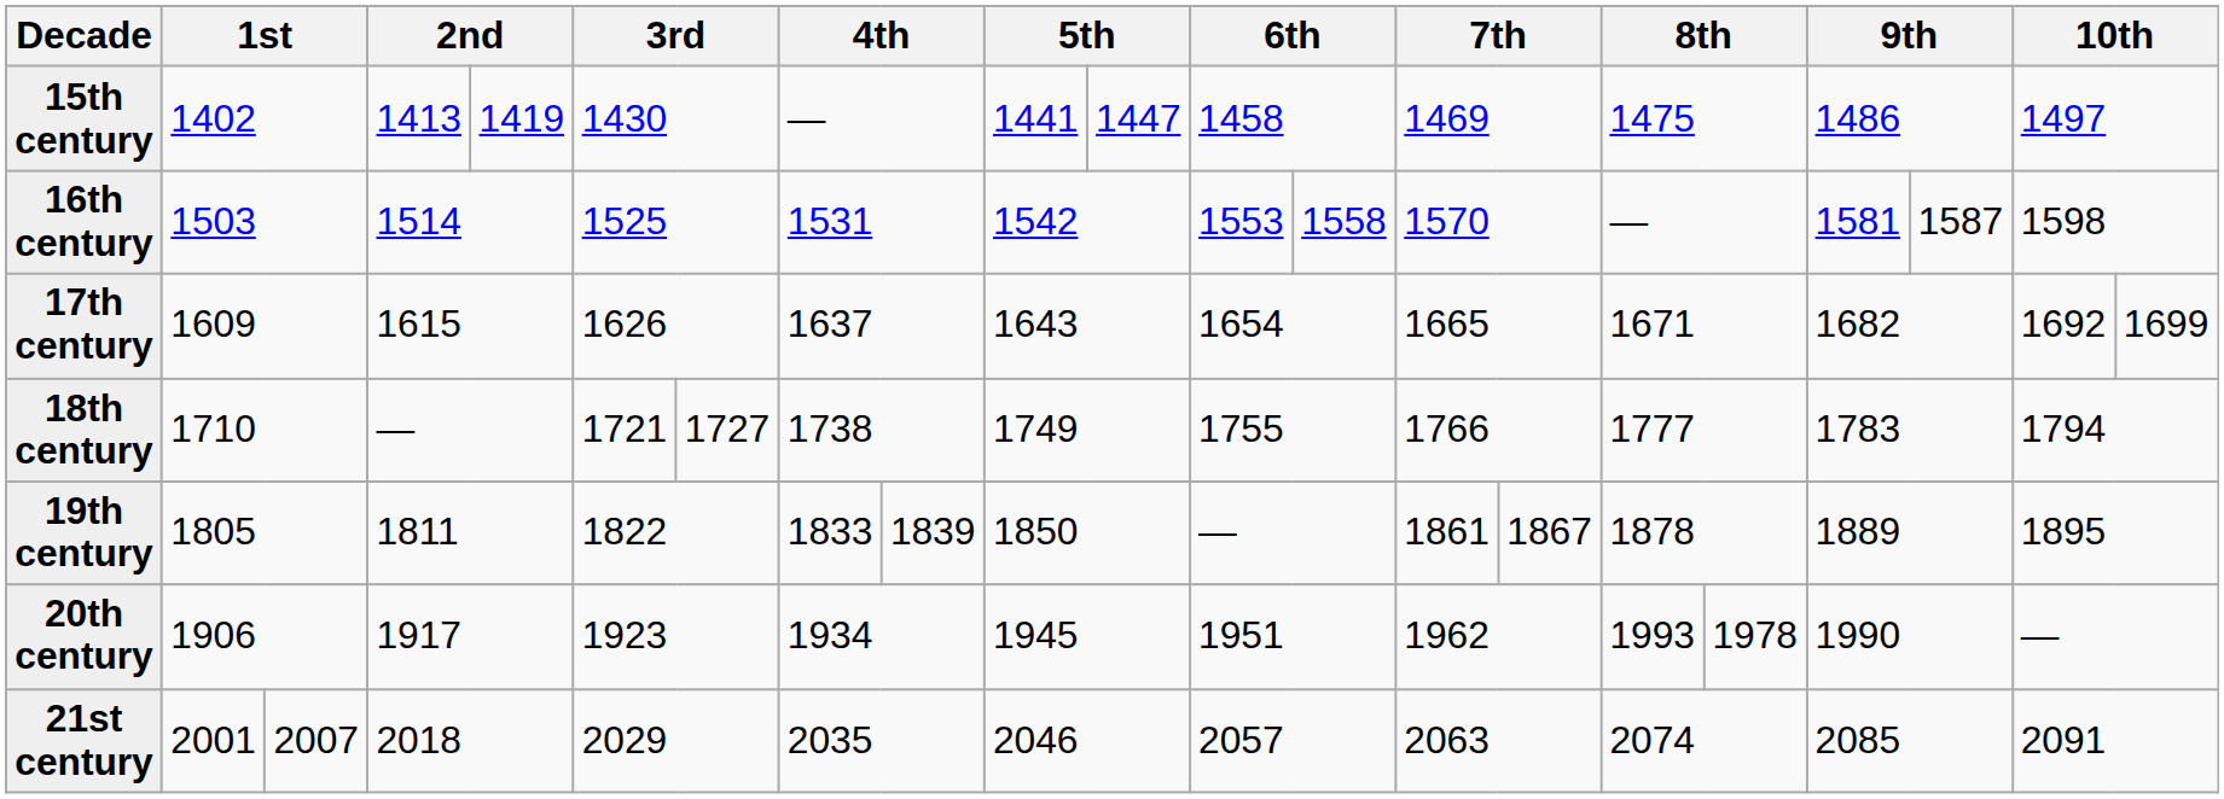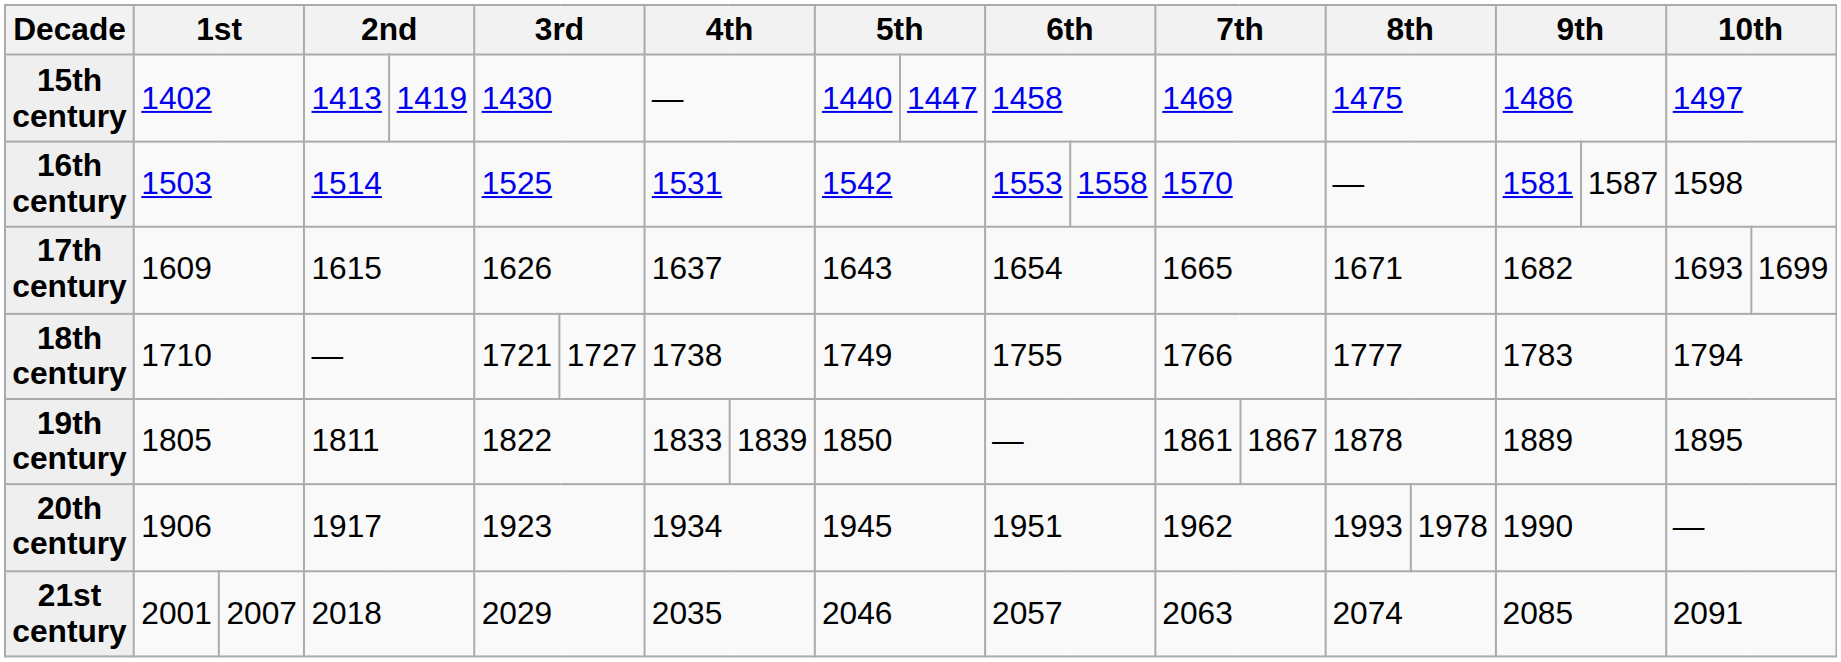15th century | column 10: 1441 -> 1440
17th century | column 20: 1692 -> 1693
